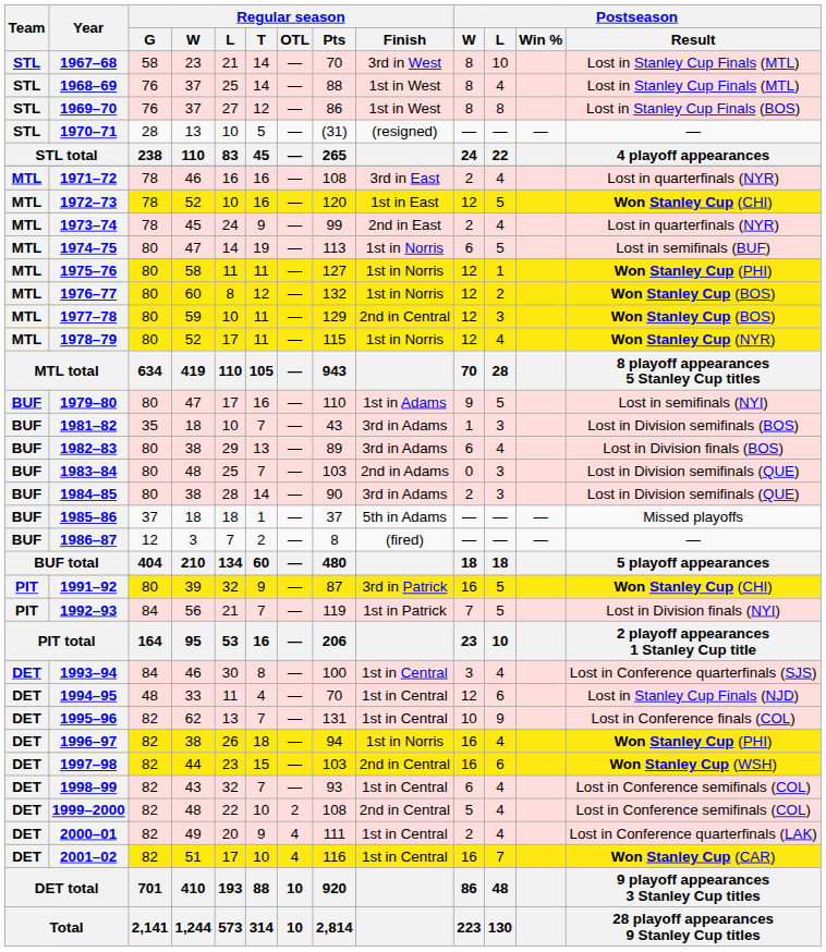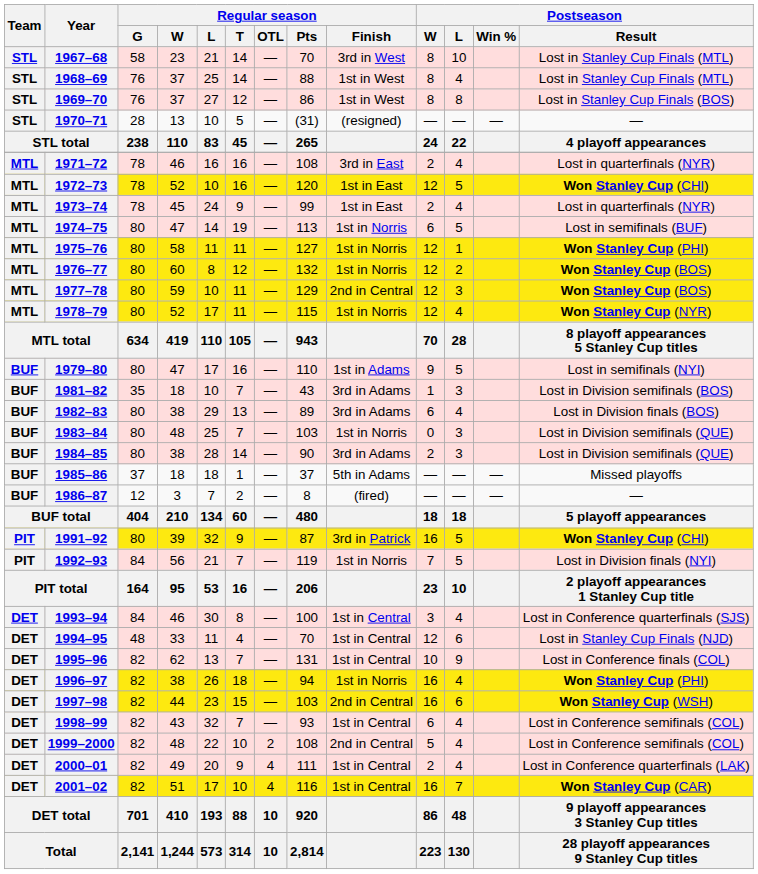1973–74 | Regular season / Finish: 2nd in East -> 1st in East
1983–84 | Regular season / Finish: 2nd in Adams -> 1st in Norris
1992–93 | Regular season / Finish: 1st in Patrick -> 1st in Norris
